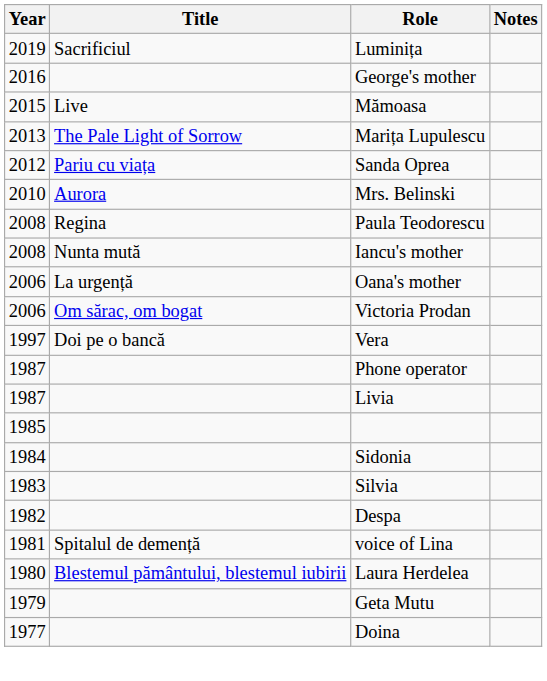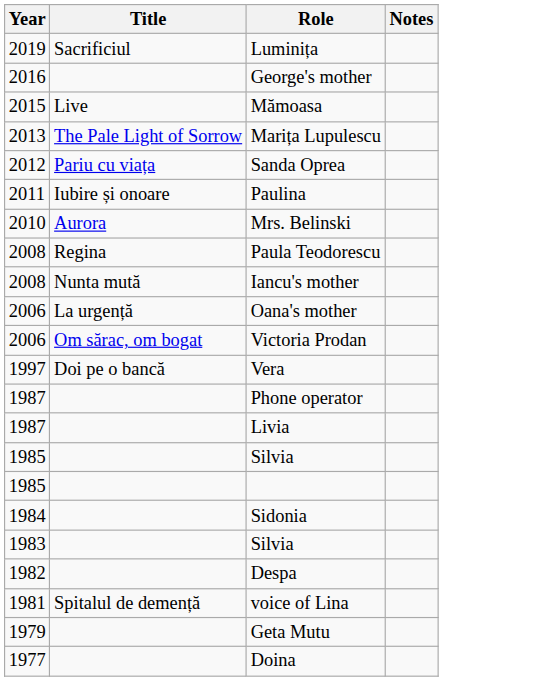+ row: 2011 | Iubire și onoare | Paulina
+ row: 1985 | Silvia
- row: 1980 | Blestemul pământului, blestemul iubirii | Laura Herdelea
